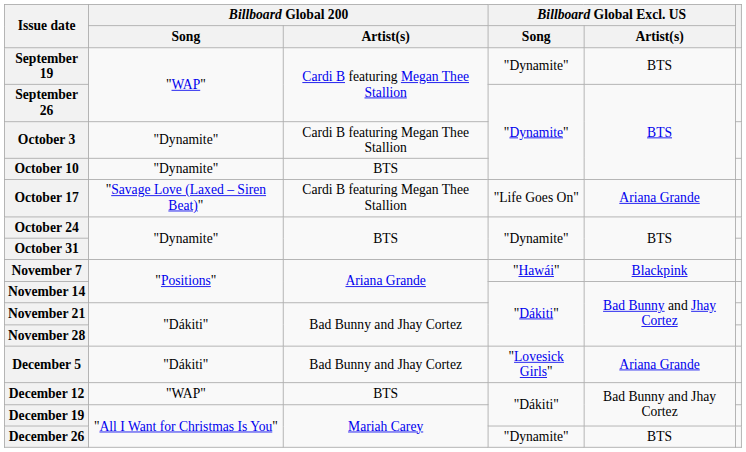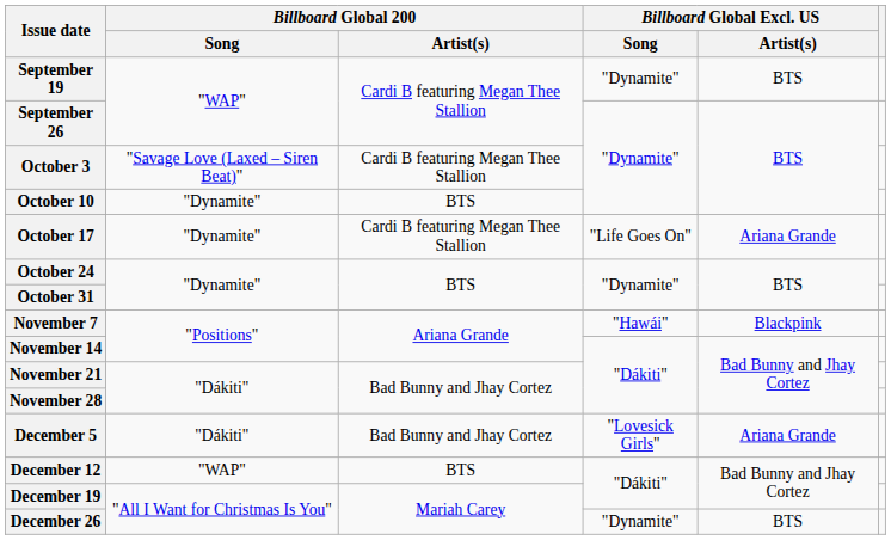October 3 | Billboard Global 200 / Song: "Dynamite" -> "Savage Love (Laxed – Siren Beat)"
October 17 | Billboard Global 200 / Song: "Savage Love (Laxed – Siren Beat)" -> "Dynamite"
